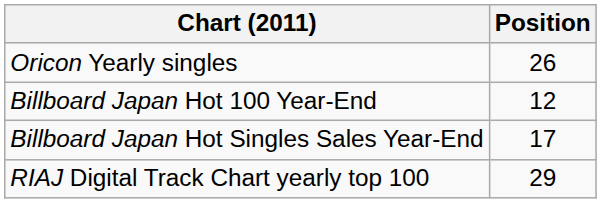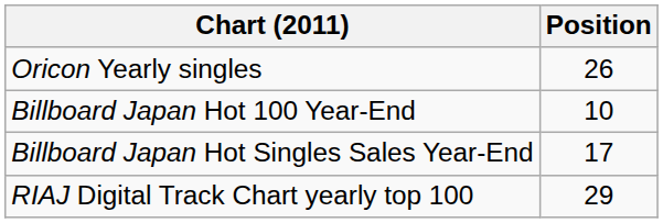Billboard Japan Hot 100 Year-End | Position: 12 -> 10
